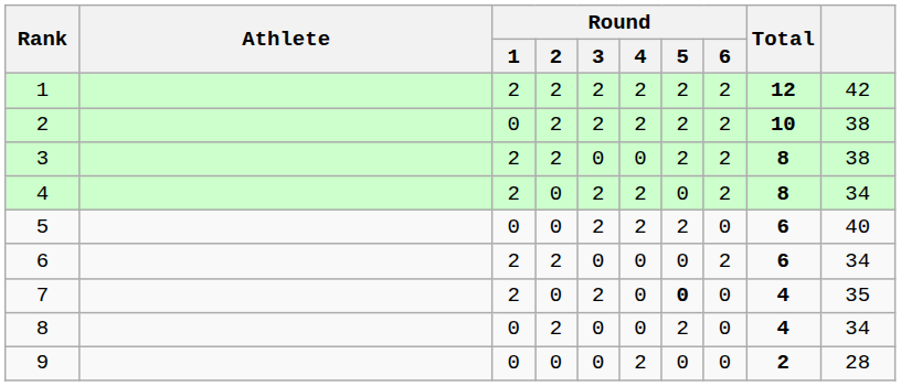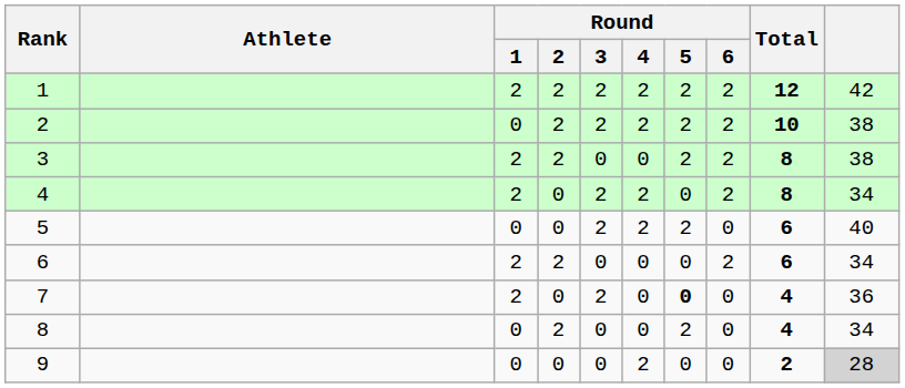7 | column 10: 35 -> 36
9 | column 10: no background -> lightgrey background
